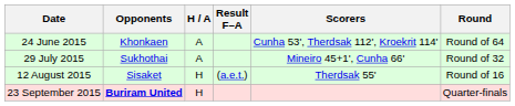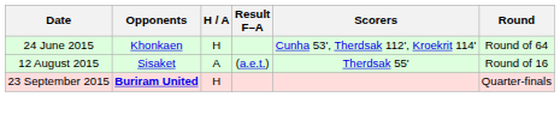24 June 2015 | H / A: A -> H
- row: 29 July 2015 | Sukhothai | A | Mineiro 45+1', Cunha 66' | Round of 32
12 August 2015 | H / A: H -> A
